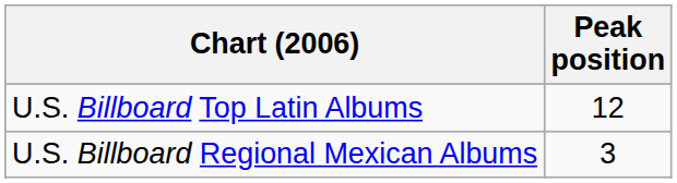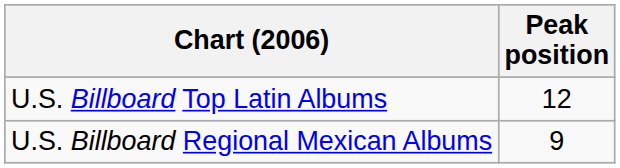U.S. Billboard Regional Mexican Albums | Peak position: 3 -> 9
